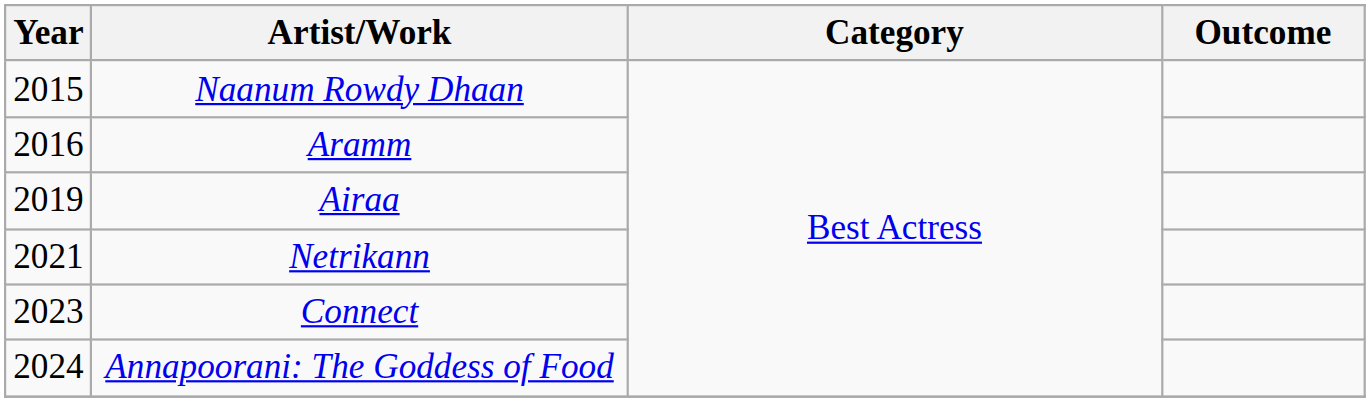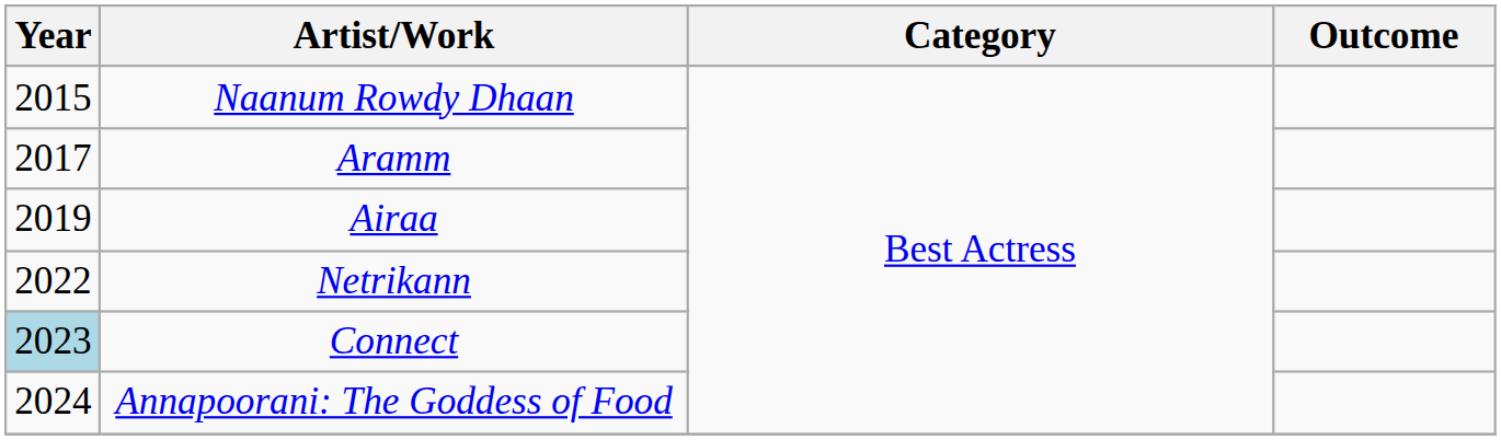Aramm | Year: 2016 -> 2017
Netrikann | Year: 2021 -> 2022
Connect | Year: no background -> lightblue background
